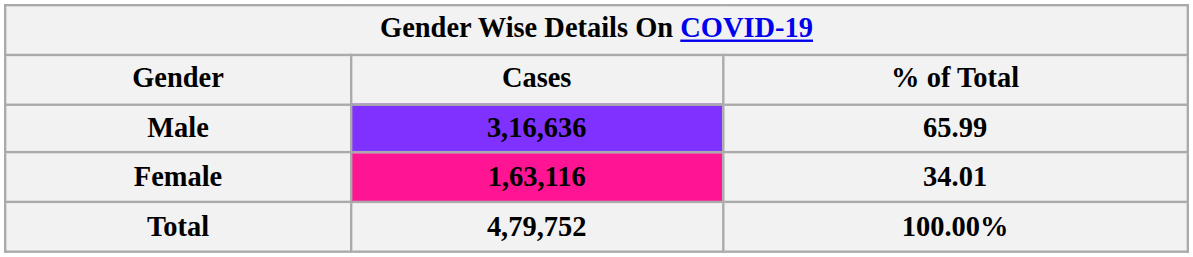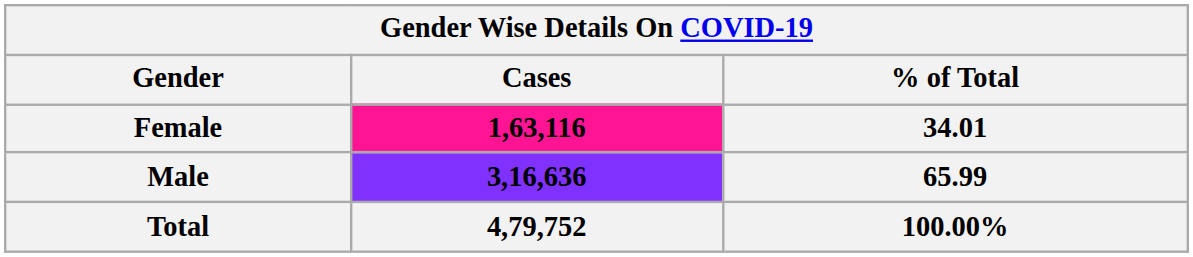rows swapped: Male <-> Female
